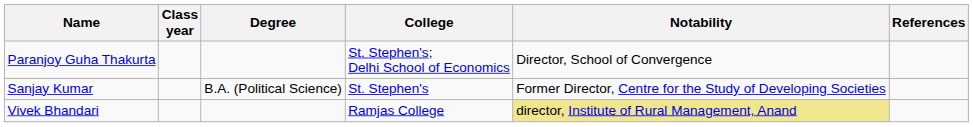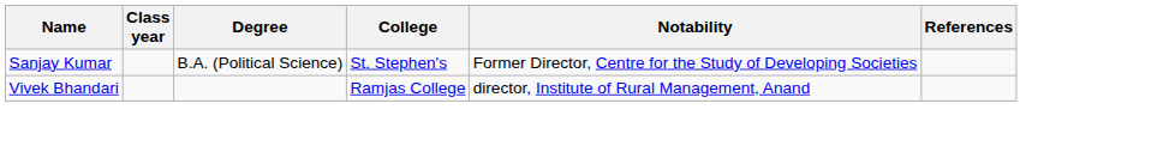- row: Paranjoy Guha Thakurta | St. Stephen's; Delhi School of Economics | Director, School of Convergence
Vivek Bhandari | Notability: khaki background -> no background
